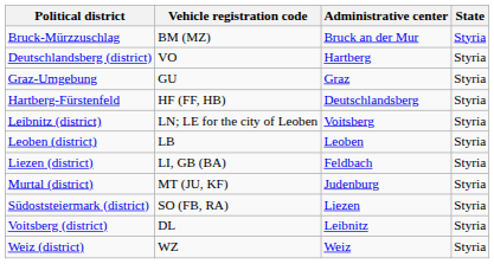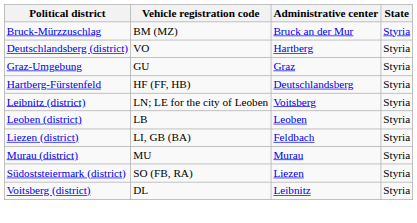+ row: Murau (district) | MU | Murau | Styria
- row: Murtal (district) | MT (JU, KF) | Judenburg | Styria
- row: Weiz (district) | WZ | Weiz | Styria
